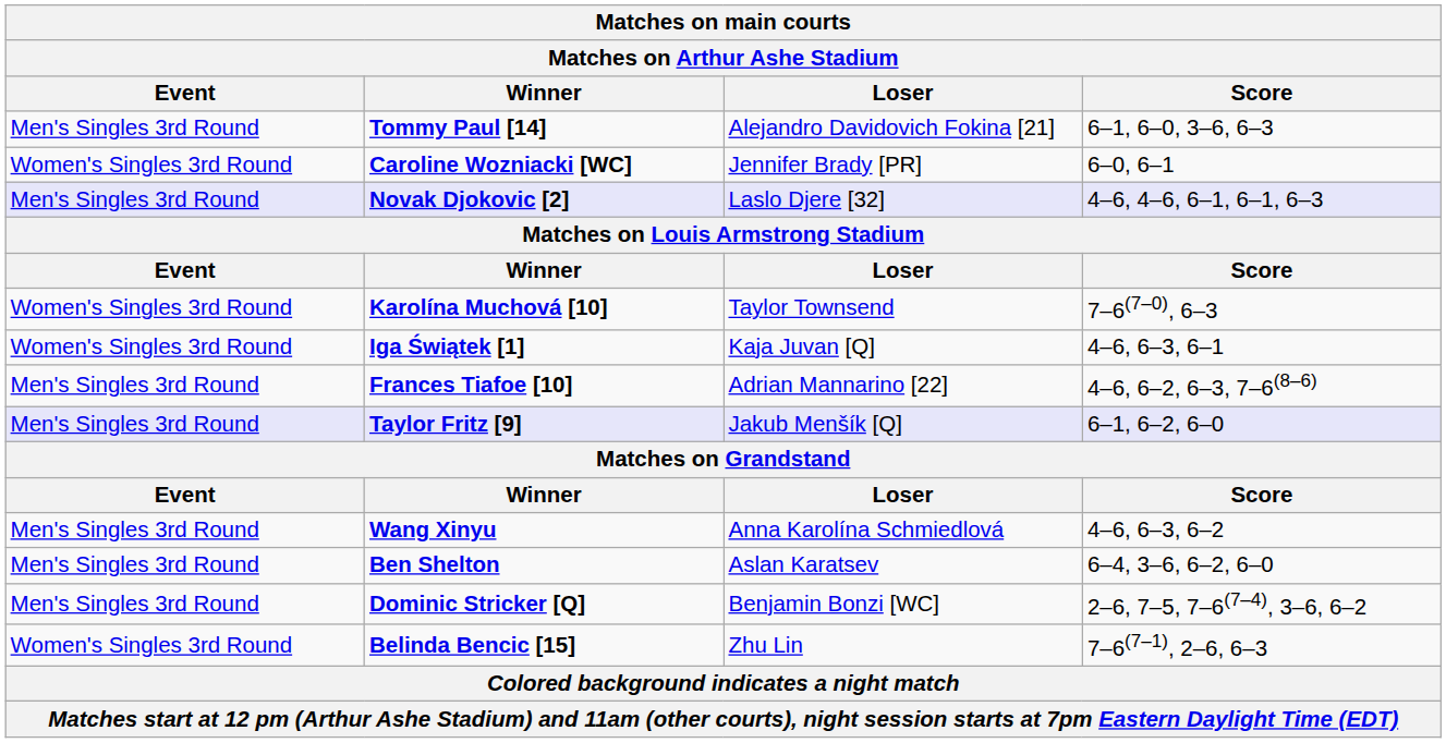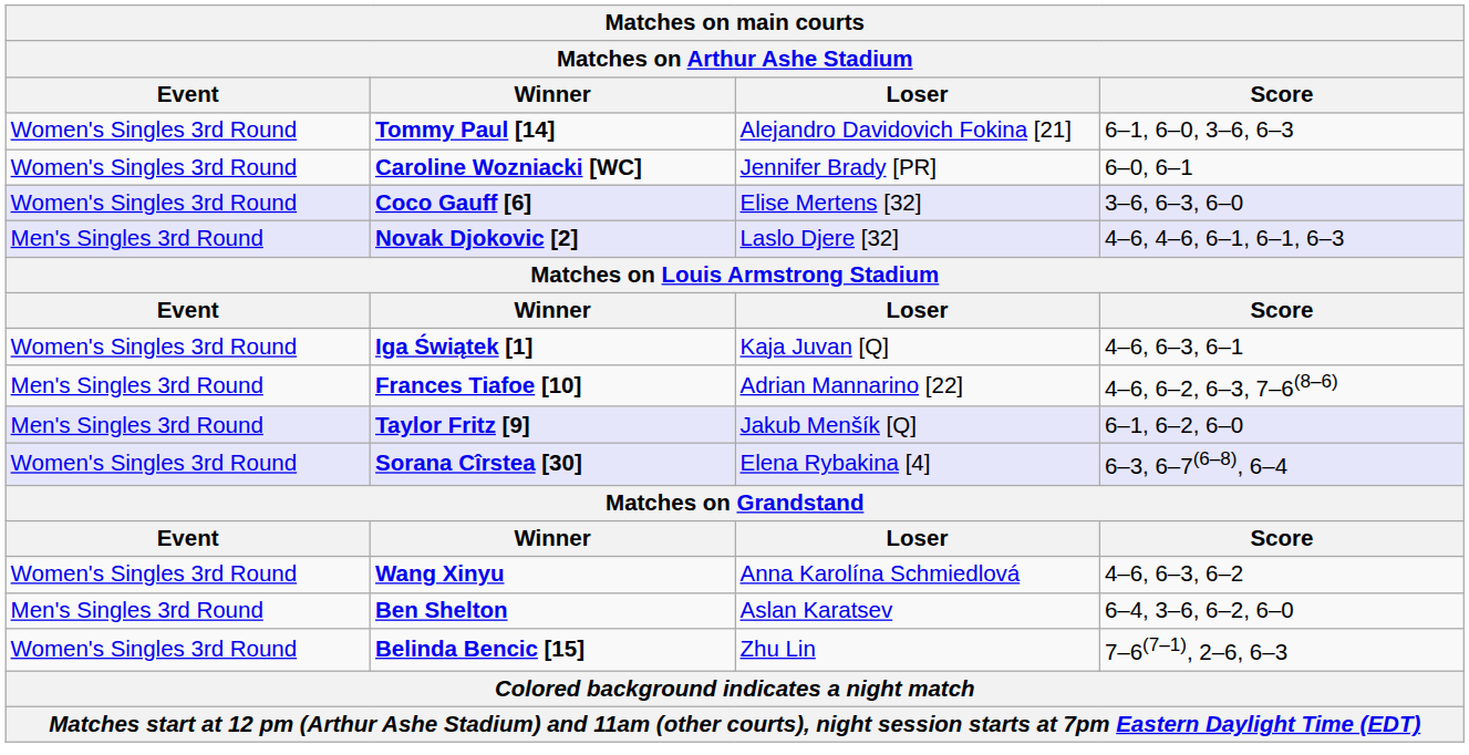Tommy Paul [14] | Event: Men's Singles 3rd Round -> Women's Singles 3rd Round
+ row: Women's Singles 3rd Round | Coco Gauff [6] | Elise Mertens [32] | 3–6, 6–3, 6–0
- row: Women's Singles 3rd Round | Karolína Muchová [10] | Taylor Townsend | 7–6(7–0), 6–3
+ row: Women's Singles 3rd Round | Sorana Cîrstea [30] | Elena Rybakina [4] | 6–3, 6–7(6–8), 6–4
Wang Xinyu | Event: Men's Singles 3rd Round -> Women's Singles 3rd Round
- row: Men's Singles 3rd Round | Dominic Stricker [Q] | Benjamin Bonzi [WC] | 2–6, 7–5, 7–6(7–4), 3–6, 6–2
